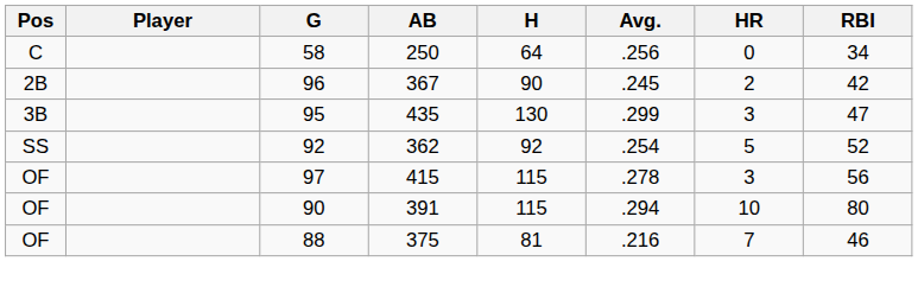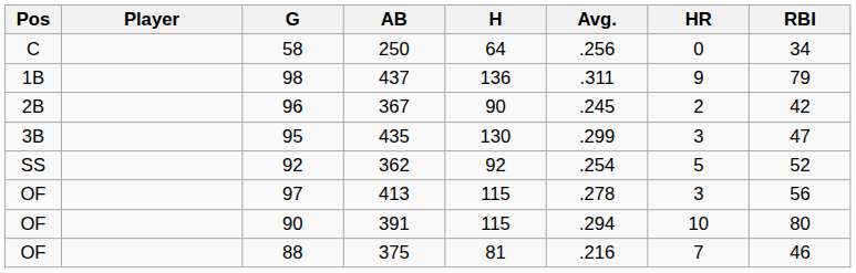+ row: 1B | 98 | 437 | 136 | .311 | 9 | 79
97 | AB: 415 -> 413
